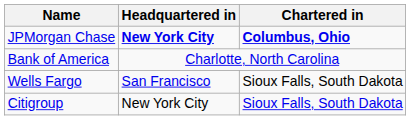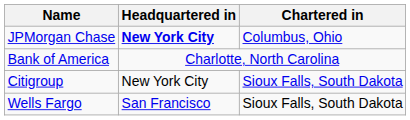JPMorgan Chase | Chartered in: bold -> normal
rows swapped: Citigroup <-> Wells Fargo
